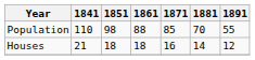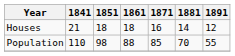rows swapped: Population <-> Houses
